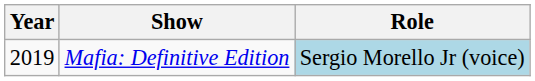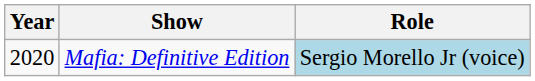Mafia: Definitive Edition | Year: 2019 -> 2020
